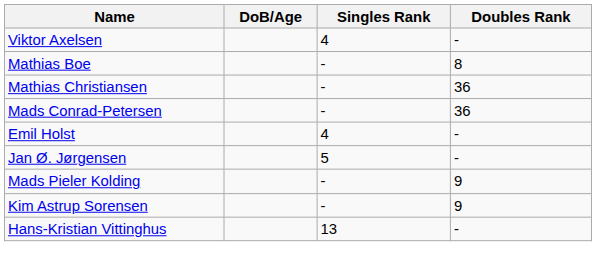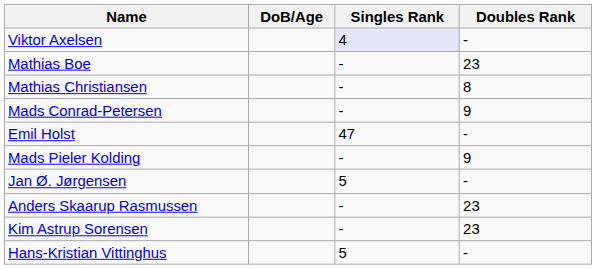Viktor Axelsen | Singles Rank: no background -> lavender background
Mathias Boe | Doubles Rank: 8 -> 23
Mathias Christiansen | Doubles Rank: 36 -> 8
Mads Conrad-Petersen | Doubles Rank: 36 -> 9
Emil Holst | Singles Rank: 4 -> 47
rows swapped: Jan Ø. Jørgensen <-> Mads Pieler Kolding
+ row: Anders Skaarup Rasmussen | - | 23
Kim Astrup Sorensen | Doubles Rank: 9 -> 23
Hans-Kristian Vittinghus | Singles Rank: 13 -> 5
